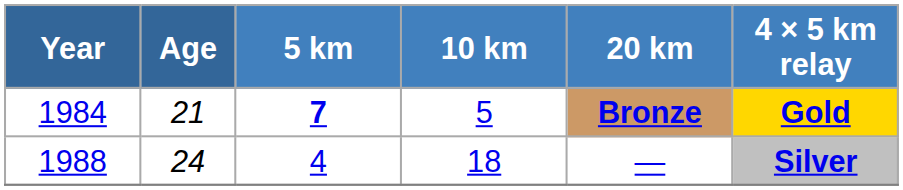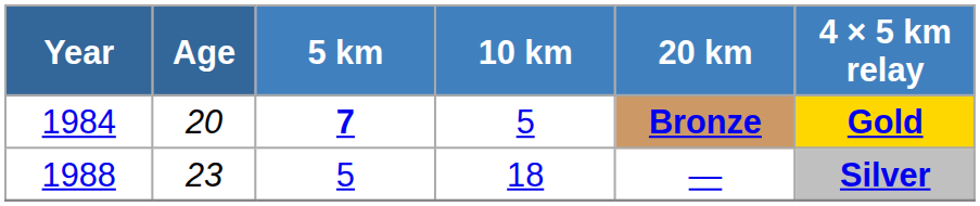1984 | Age: 21 -> 20
1988 | Age: 24 -> 23
1988 | 5 km: 4 -> 5
